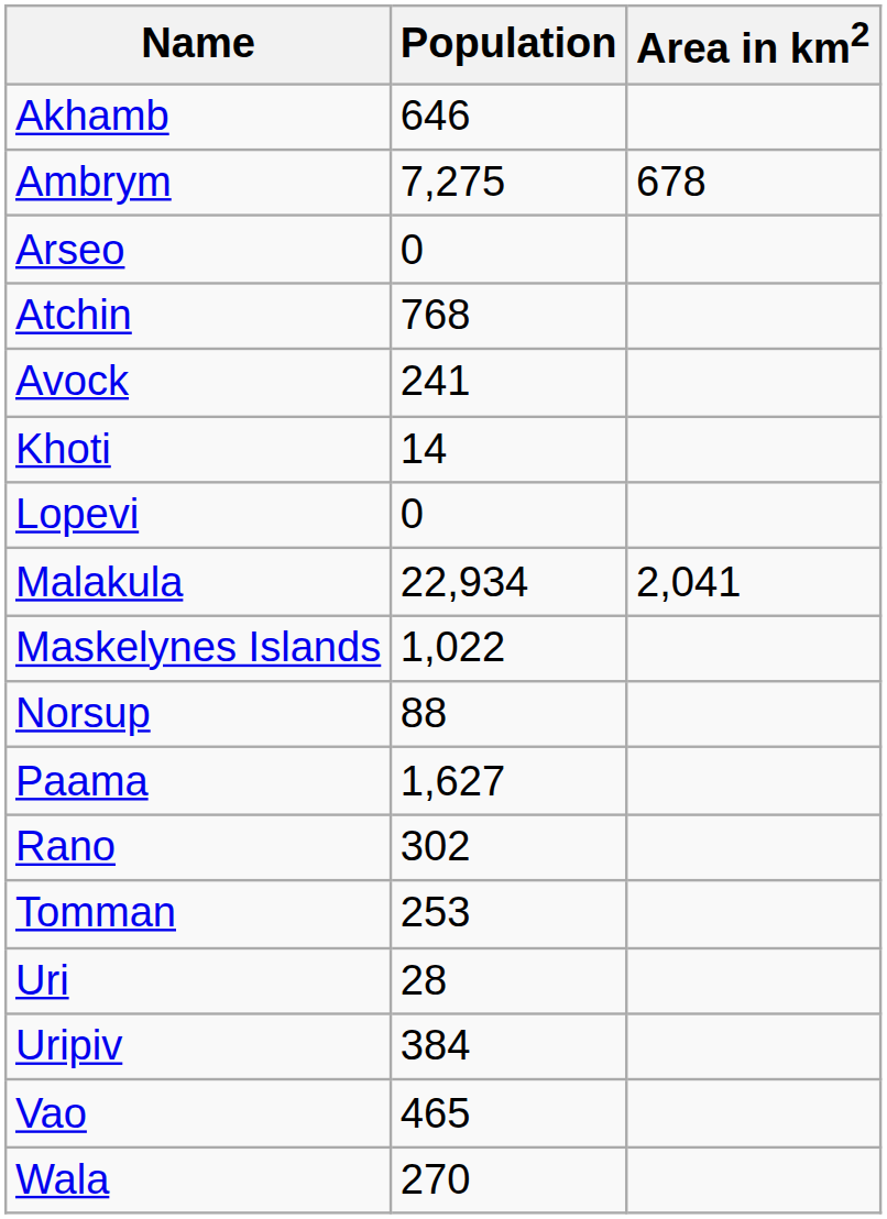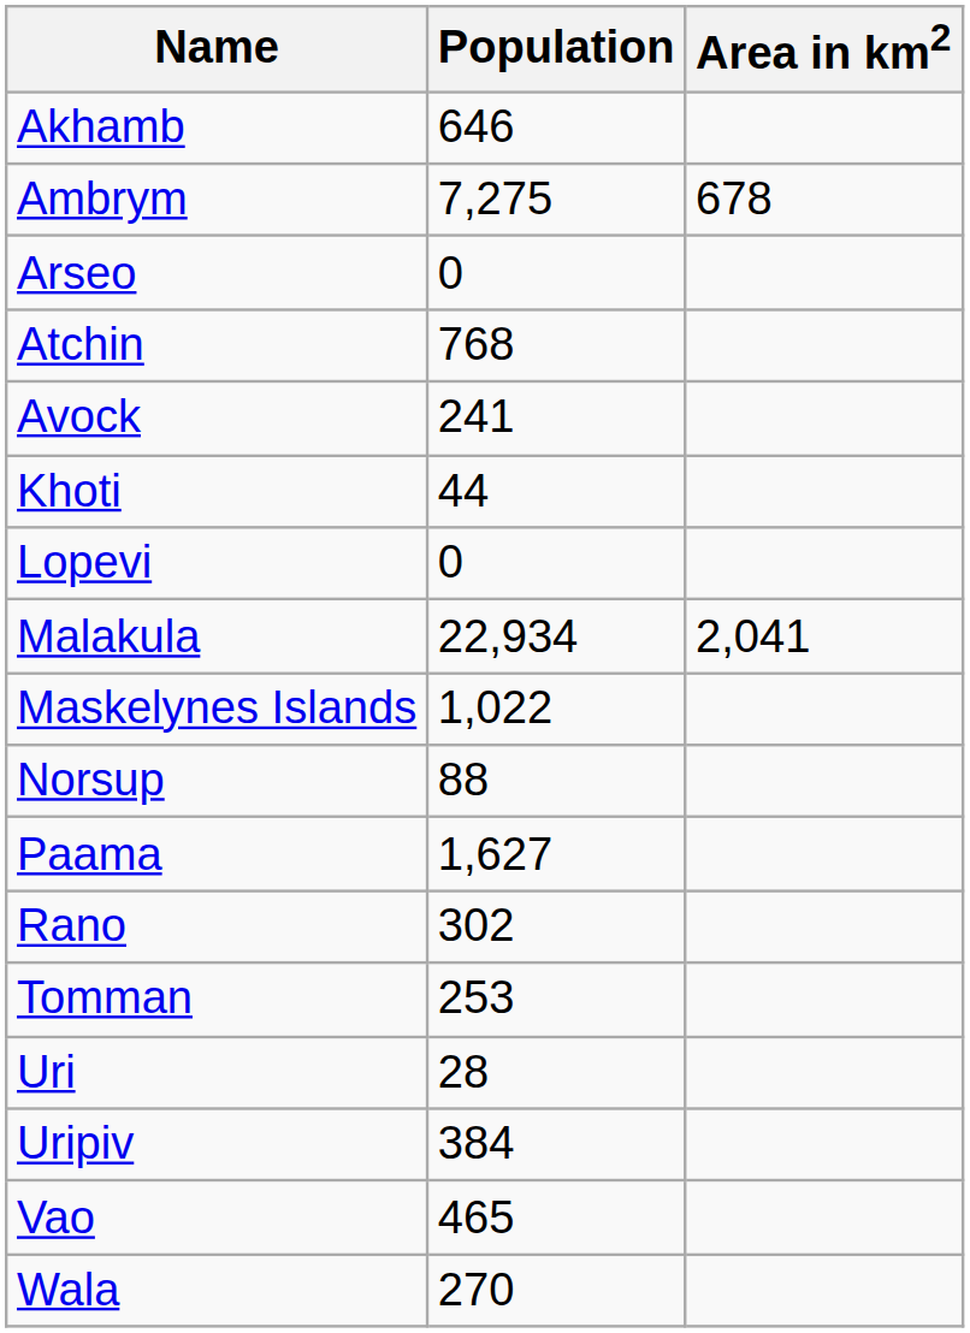Khoti | Population: 14 -> 44
